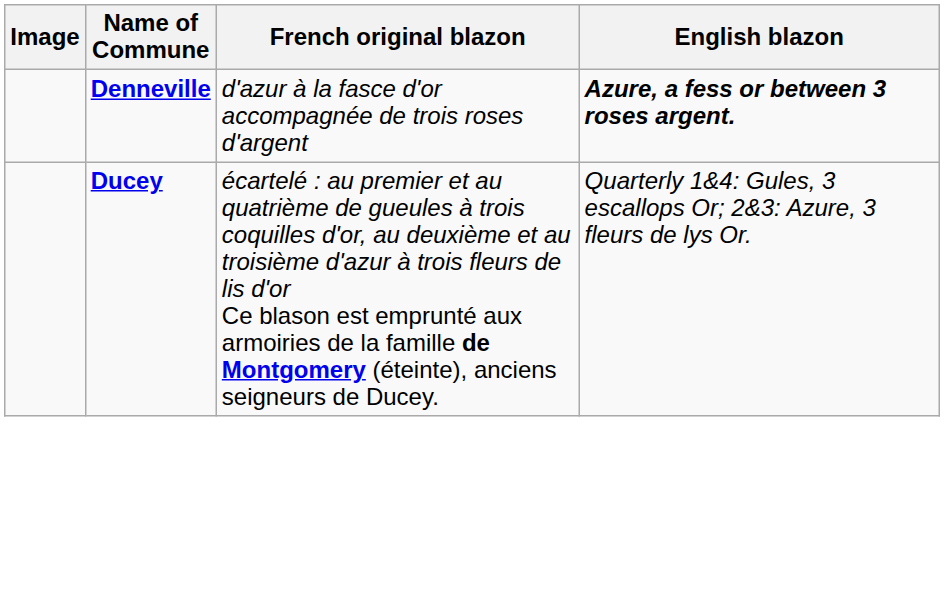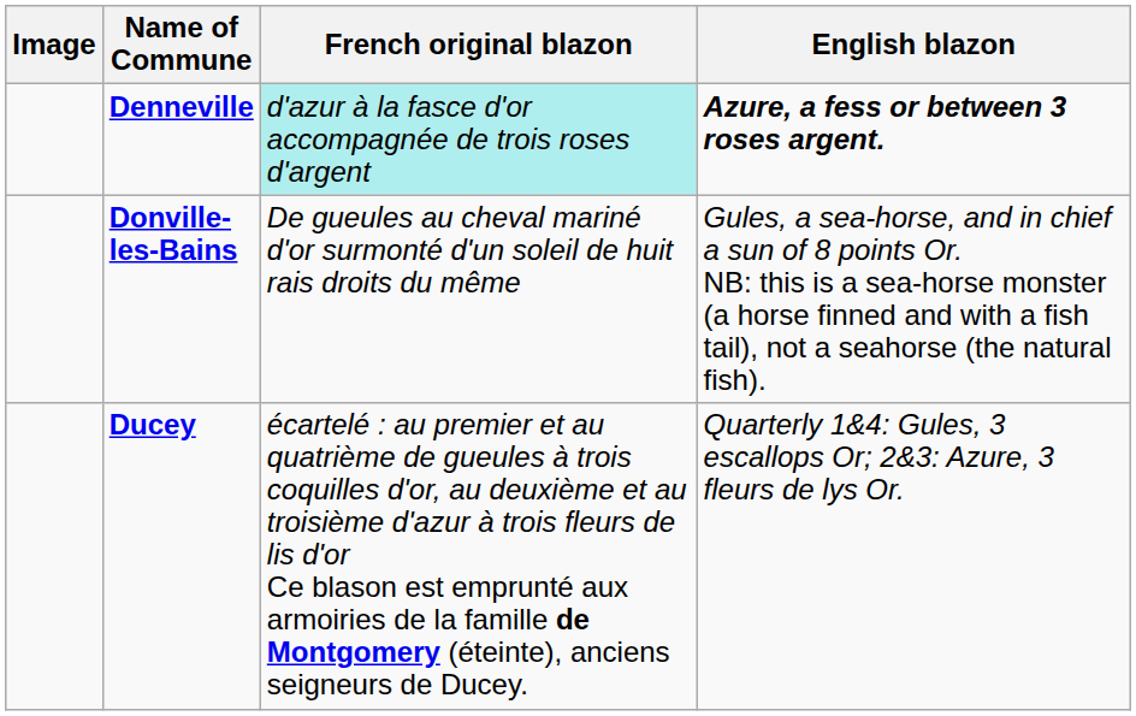Denneville | French original blazon: no background -> paleturquoise background
+ row: Donville-les-Bains | De gueules au cheval mariné d'or surmonté d'un soleil de huit rais droits du même | Gules, a sea-horse, and in chief a sun of 8 points Or. NB: this is a sea-horse monster (a horse finned and with a fish tail), not a seahorse (the natural fish).
